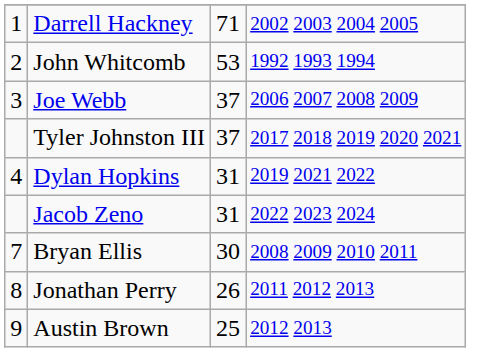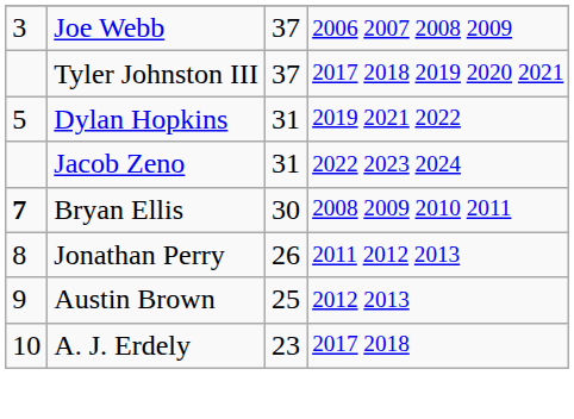- row: 1 | Darrell Hackney | 71 | 2002 2003 2004 2005
- row: 2 | John Whitcomb | 53 | 1992 1993 1994
Dylan Hopkins | column 1: 4 -> 5
Bryan Ellis | column 1: normal -> bold
+ row: 10 | A. J. Erdely | 23 | 2017 2018
